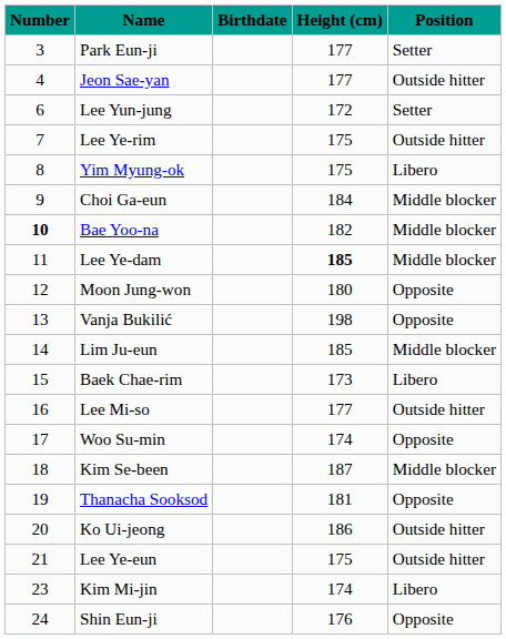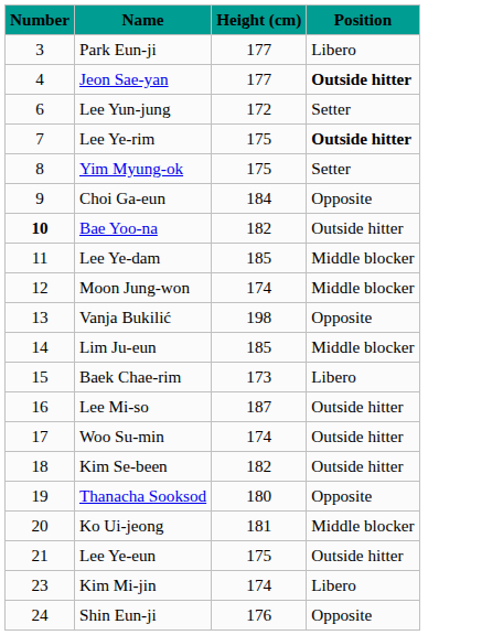- column: Birthdate
Park Eun-ji | Position: Setter -> Libero
Jeon Sae-yan | Position: normal -> bold
Lee Ye-rim | Position: normal -> bold
Yim Myung-ok | Position: Libero -> Setter
Choi Ga-eun | Position: Middle blocker -> Opposite
Bae Yoo-na | Position: Middle blocker -> Outside hitter
Lee Ye-dam | Height (cm): bold -> normal
Moon Jung-won | Height (cm): 180 -> 174
Moon Jung-won | Position: Opposite -> Middle blocker
Lee Mi-so | Height (cm): 177 -> 187
Woo Su-min | Position: Opposite -> Outside hitter
Kim Se-been | Height (cm): 187 -> 182
Kim Se-been | Position: Middle blocker -> Outside hitter
Thanacha Sooksod | Height (cm): 181 -> 180
Ko Ui-jeong | Height (cm): 186 -> 181
Ko Ui-jeong | Position: Outside hitter -> Middle blocker
